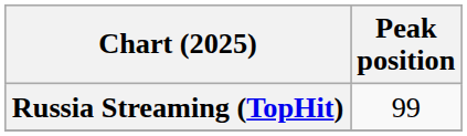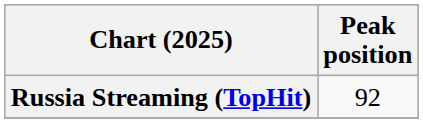Russia Streaming (TopHit) | Peak position: 99 -> 92
